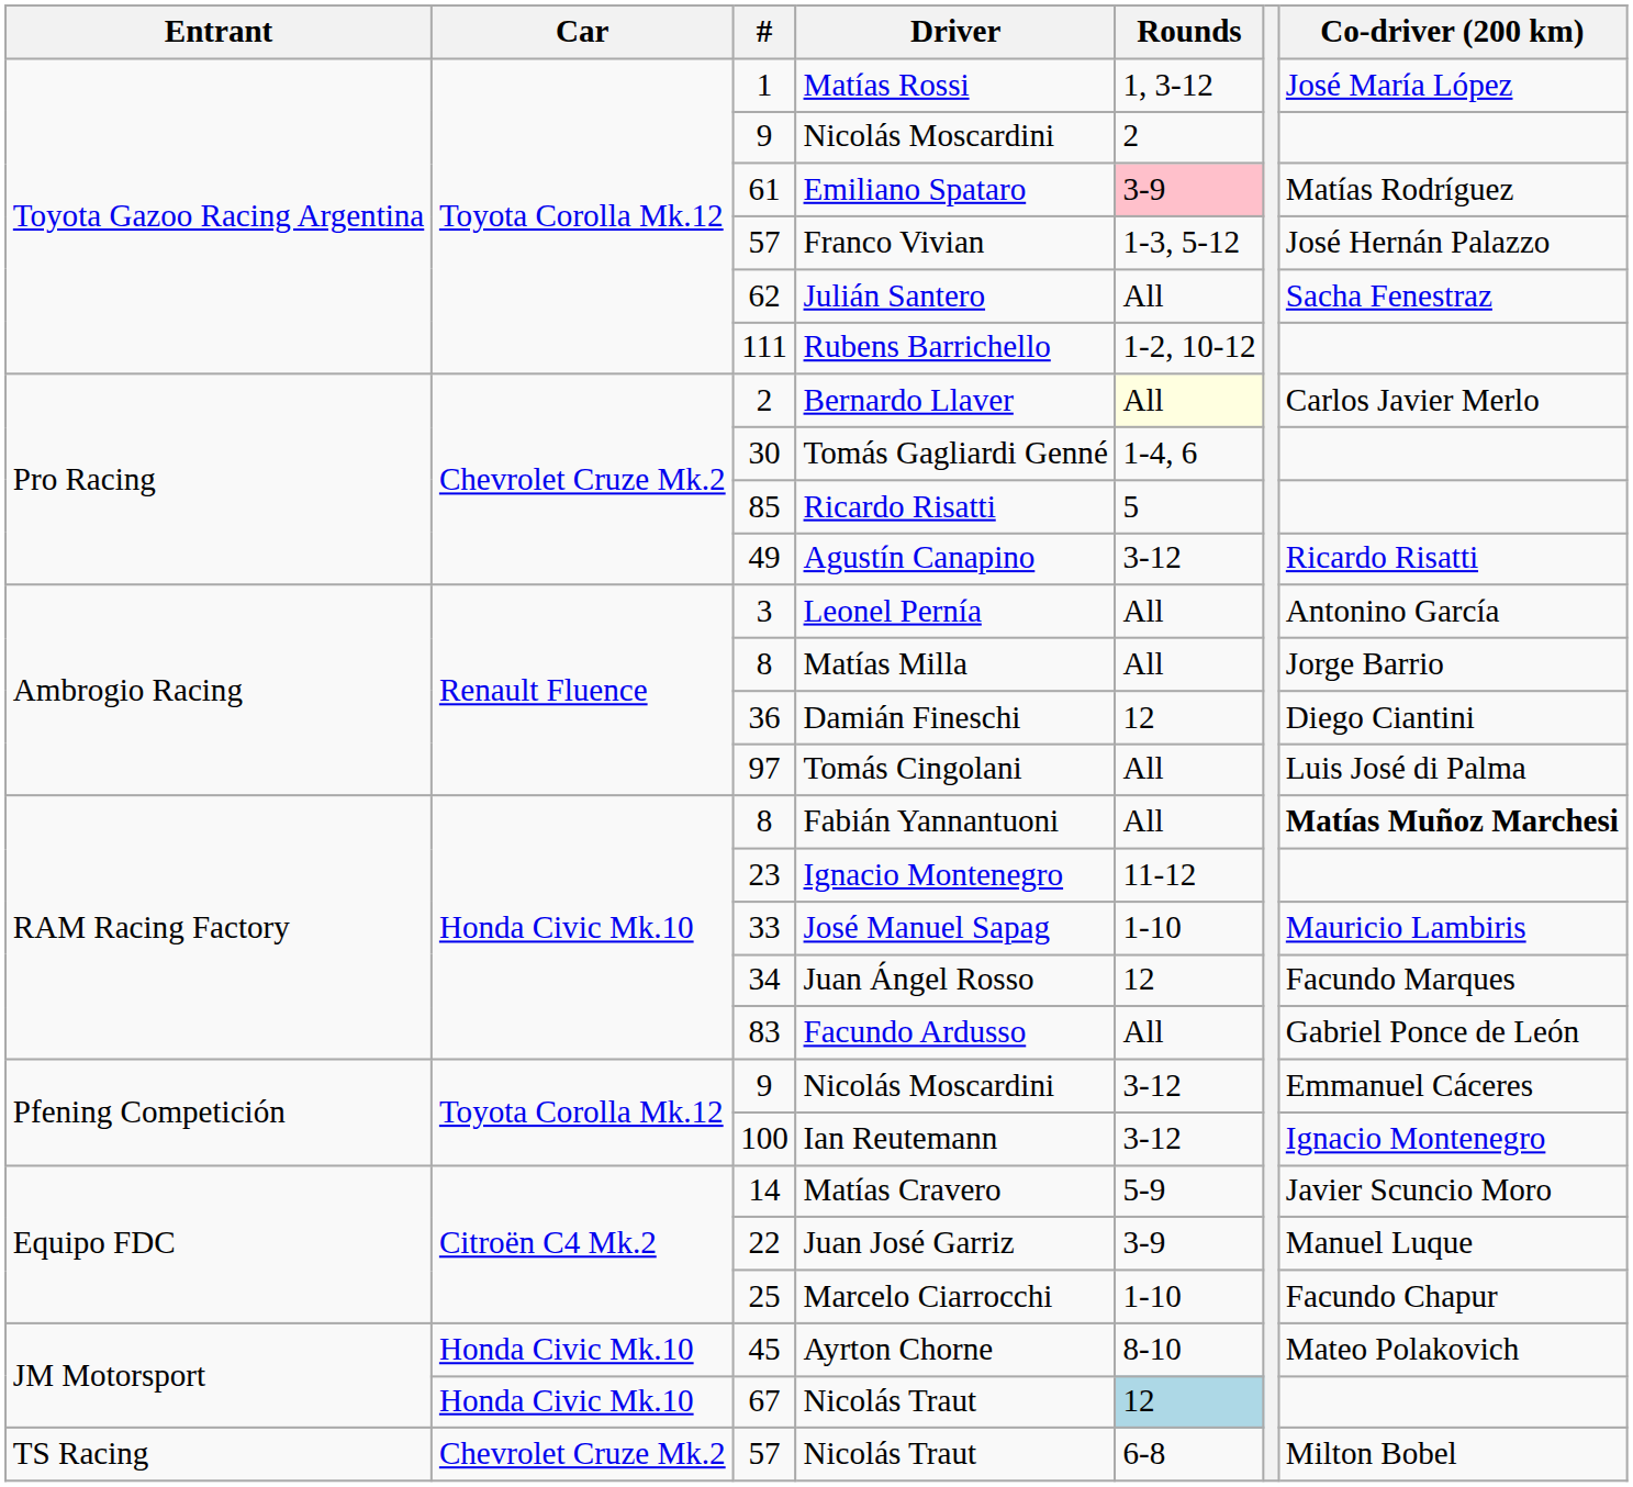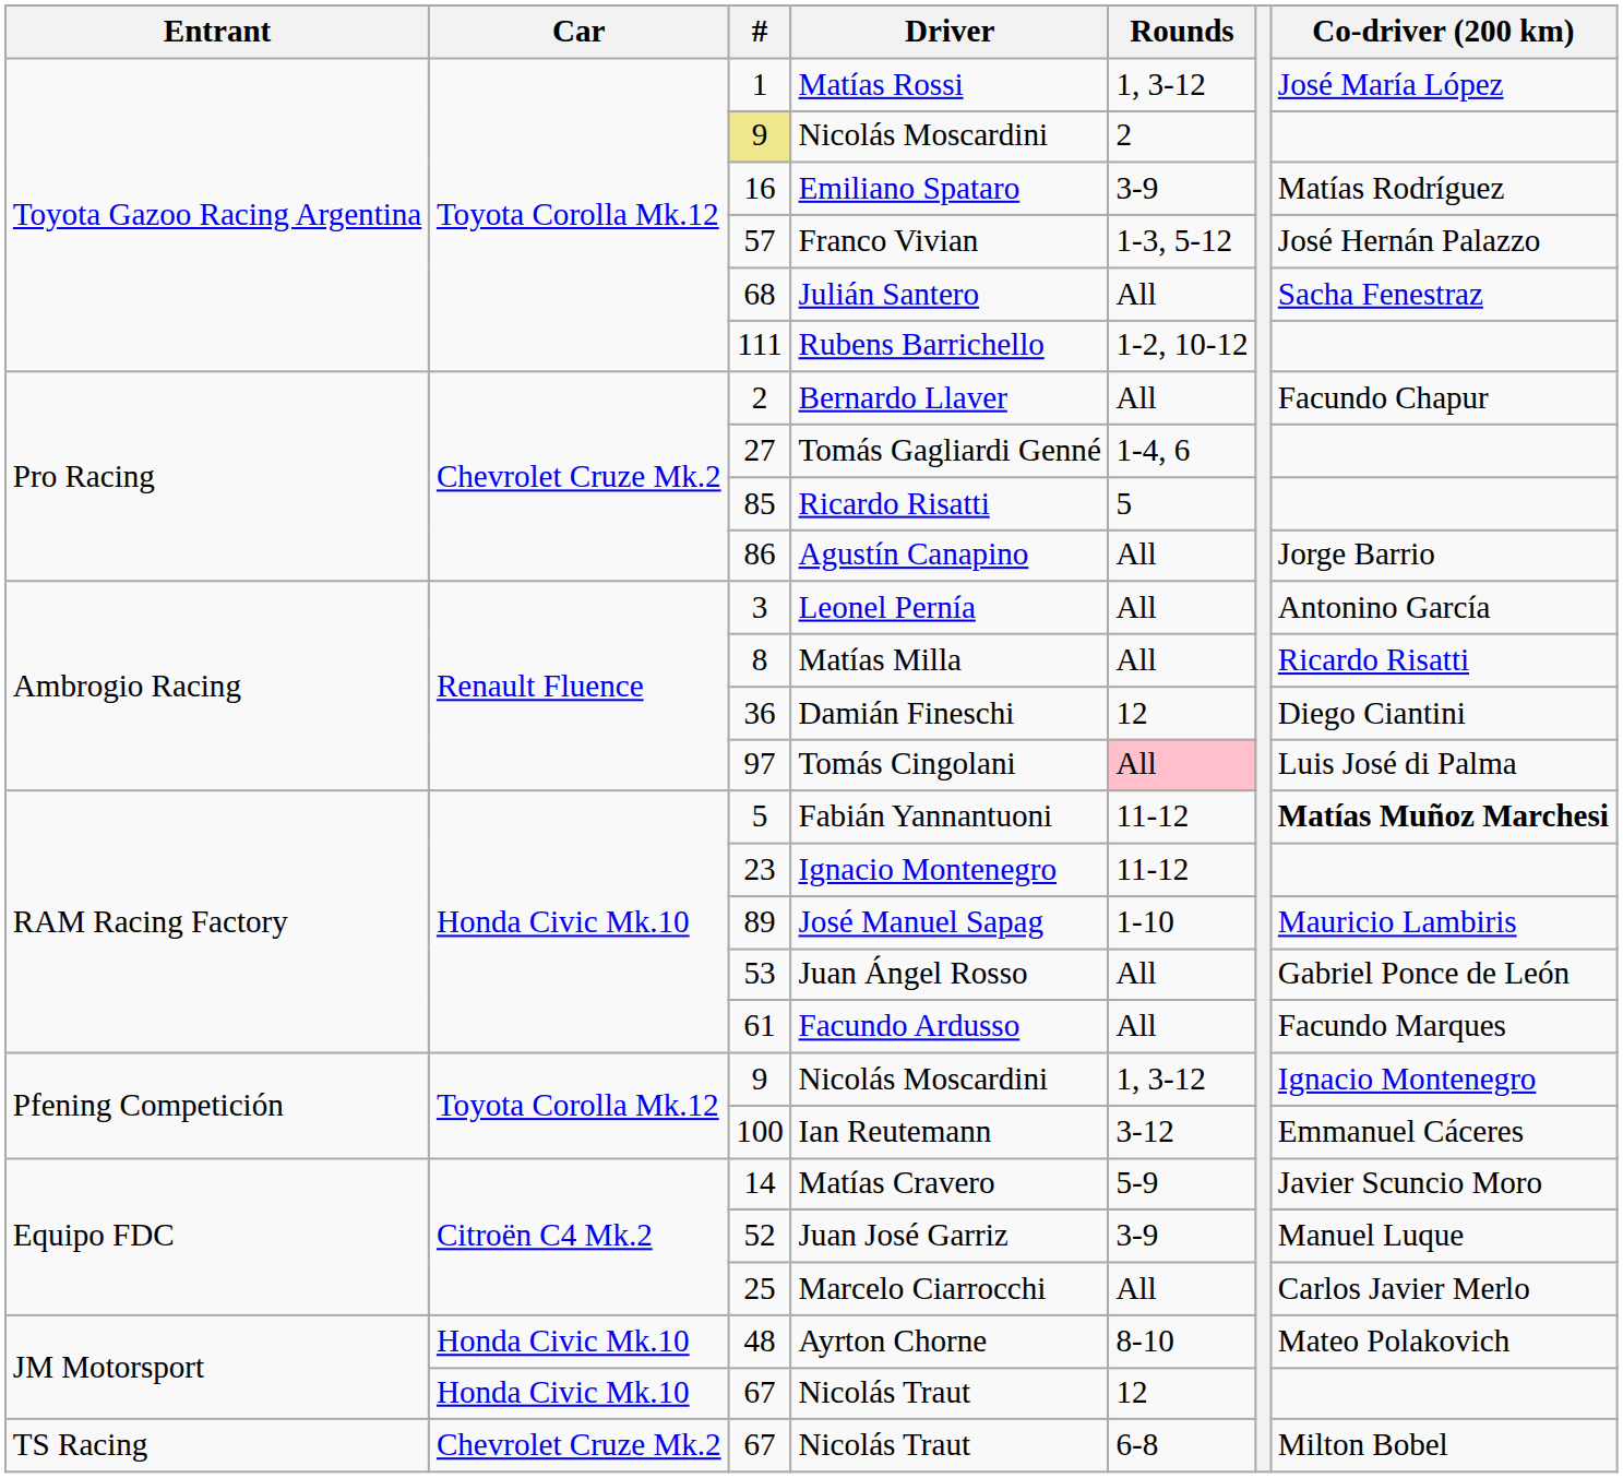Toyota Gazoo Racing Argentina / Nicolás Moscardini | #: no background -> khaki background
Emiliano Spataro | #: 61 -> 16
Emiliano Spataro | Rounds: pink background -> no background
Julián Santero | #: 62 -> 68
Bernardo Llaver | Rounds: lightyellow background -> no background
Bernardo Llaver | Co-driver (200 km): Carlos Javier Merlo -> Facundo Chapur
Tomás Gagliardi Genné | #: 30 -> 27
Agustín Canapino | #: 49 -> 86
Agustín Canapino | Rounds: 3-12 -> All
Agustín Canapino | Co-driver (200 km): Ricardo Risatti -> Jorge Barrio
Matías Milla | Co-driver (200 km): Jorge Barrio -> Ricardo Risatti
Tomás Cingolani | Rounds: no background -> pink background
Fabián Yannantuoni | #: 8 -> 5
Fabián Yannantuoni | Rounds: All -> 11-12
José Manuel Sapag | #: 33 -> 89
Juan Ángel Rosso | #: 34 -> 53
Juan Ángel Rosso | Rounds: 12 -> All
Juan Ángel Rosso | Co-driver (200 km): Facundo Marques -> Gabriel Ponce de León
Facundo Ardusso | #: 83 -> 61
Facundo Ardusso | Co-driver (200 km): Gabriel Ponce de León -> Facundo Marques
Pfening Competición / Nicolás Moscardini | Rounds: 3-12 -> 1, 3-12
Pfening Competición / Nicolás Moscardini | Co-driver (200 km): Emmanuel Cáceres -> Ignacio Montenegro
Ian Reutemann | Co-driver (200 km): Ignacio Montenegro -> Emmanuel Cáceres
Juan José Garriz | #: 22 -> 52
Marcelo Ciarrocchi | Rounds: 1-10 -> All
Marcelo Ciarrocchi | Co-driver (200 km): Facundo Chapur -> Carlos Javier Merlo
Ayrton Chorne | #: 45 -> 48
JM Motorsport / Nicolás Traut | Rounds: lightblue background -> no background
TS Racing / Nicolás Traut | #: 57 -> 67
